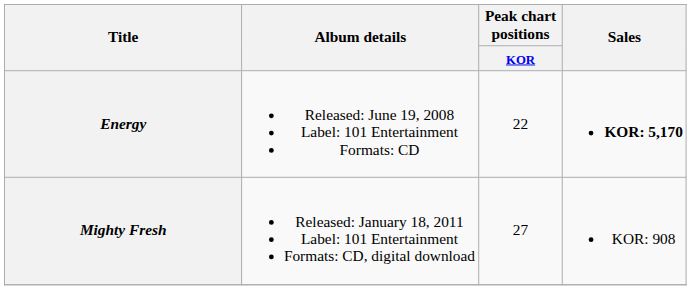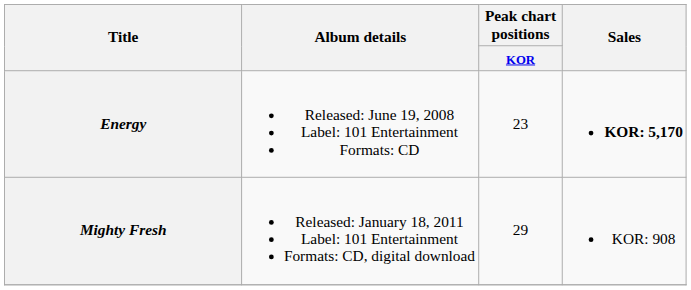Energy | Peak chart positions / KOR: 22 -> 23
Mighty Fresh | Peak chart positions / KOR: 27 -> 29
